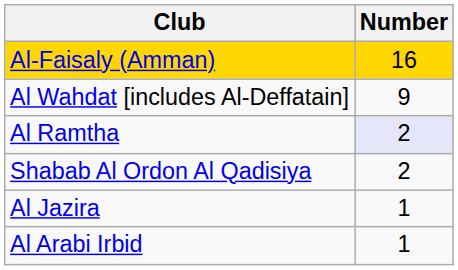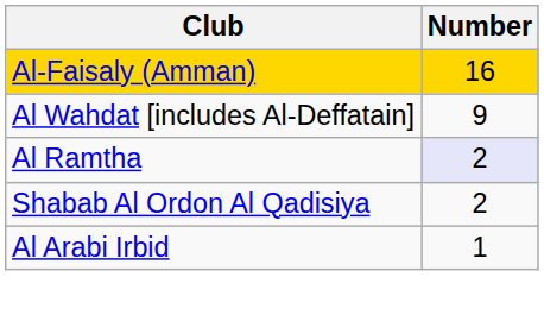- row: Al Jazira | 1
